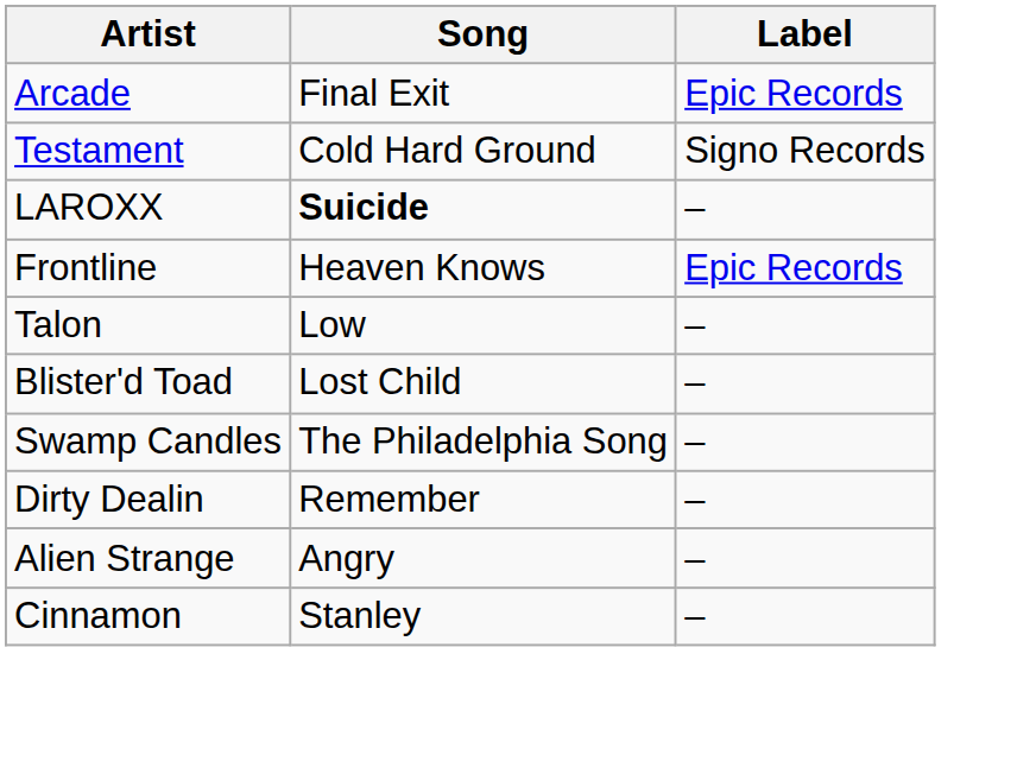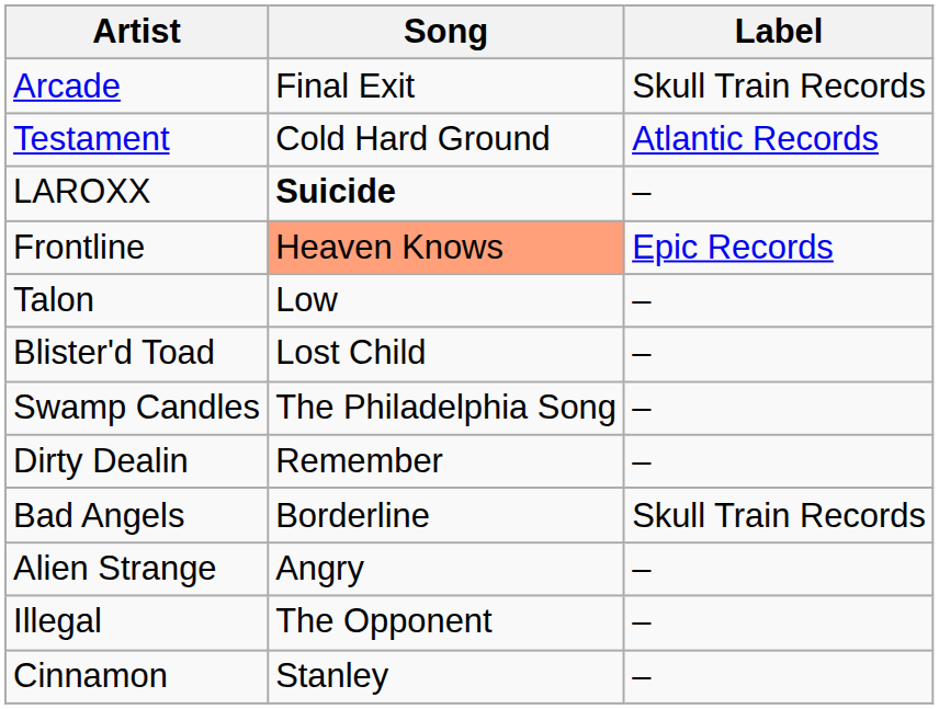Arcade | Label: Epic Records -> Skull Train Records
Testament | Label: Signo Records -> Atlantic Records
Frontline | Song: no background -> lightsalmon background
+ row: Bad Angels | Borderline | Skull Train Records
+ row: Illegal | The Opponent | –
